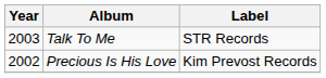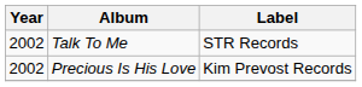Talk To Me | Year: 2003 -> 2002
